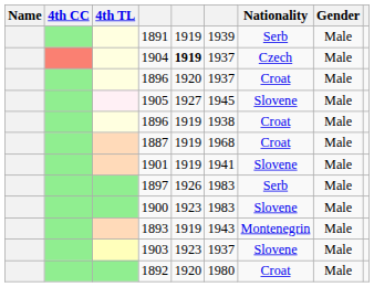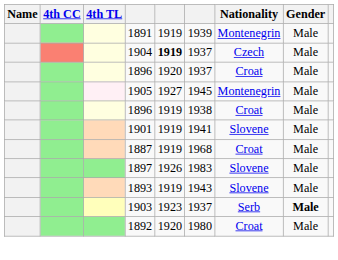1891 | Nationality: Serb -> Montenegrin
1905 | Nationality: Slovene -> Montenegrin
rows swapped: 1887 <-> 1901
1897 | Nationality: Serb -> Slovene
- row: 1900 | 1923 | 1983 | Slovene | Male
1893 | Nationality: Montenegrin -> Slovene
1903 | Nationality: Slovene -> Serb
1903 | Gender: normal -> bold
